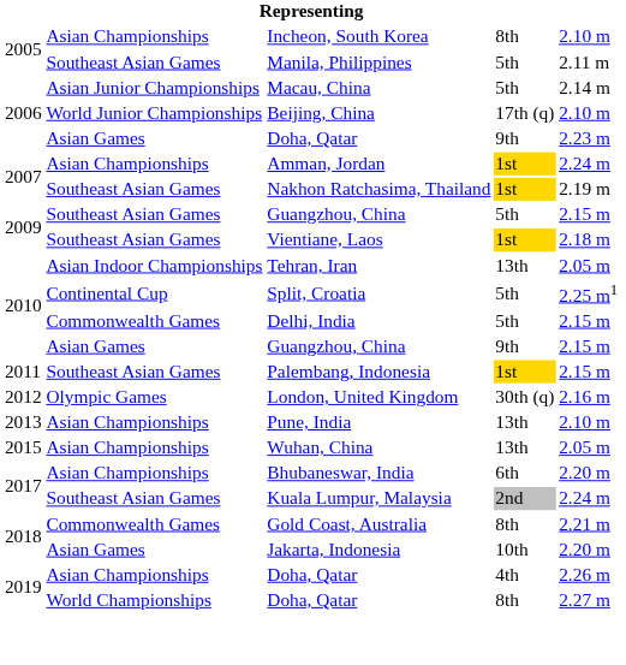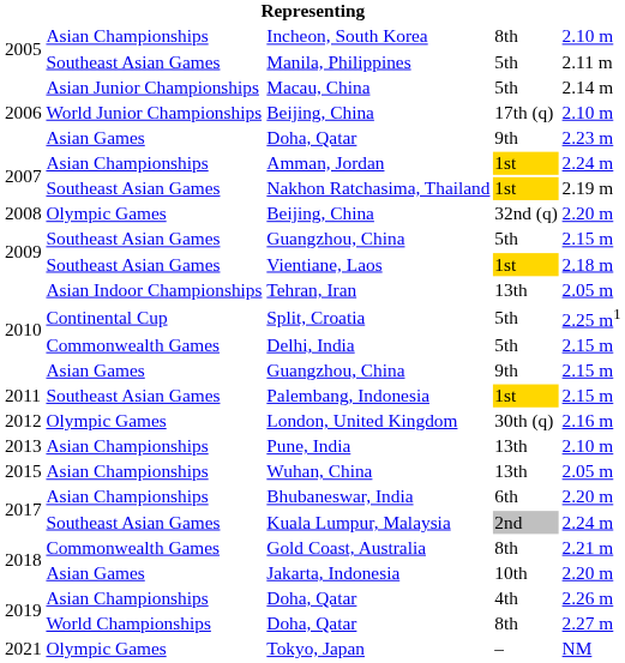+ row: 2008 | Olympic Games | Beijing, China | 32nd (q) | 2.20 m
+ row: 2021 | Olympic Games | Tokyo, Japan | – | NM
